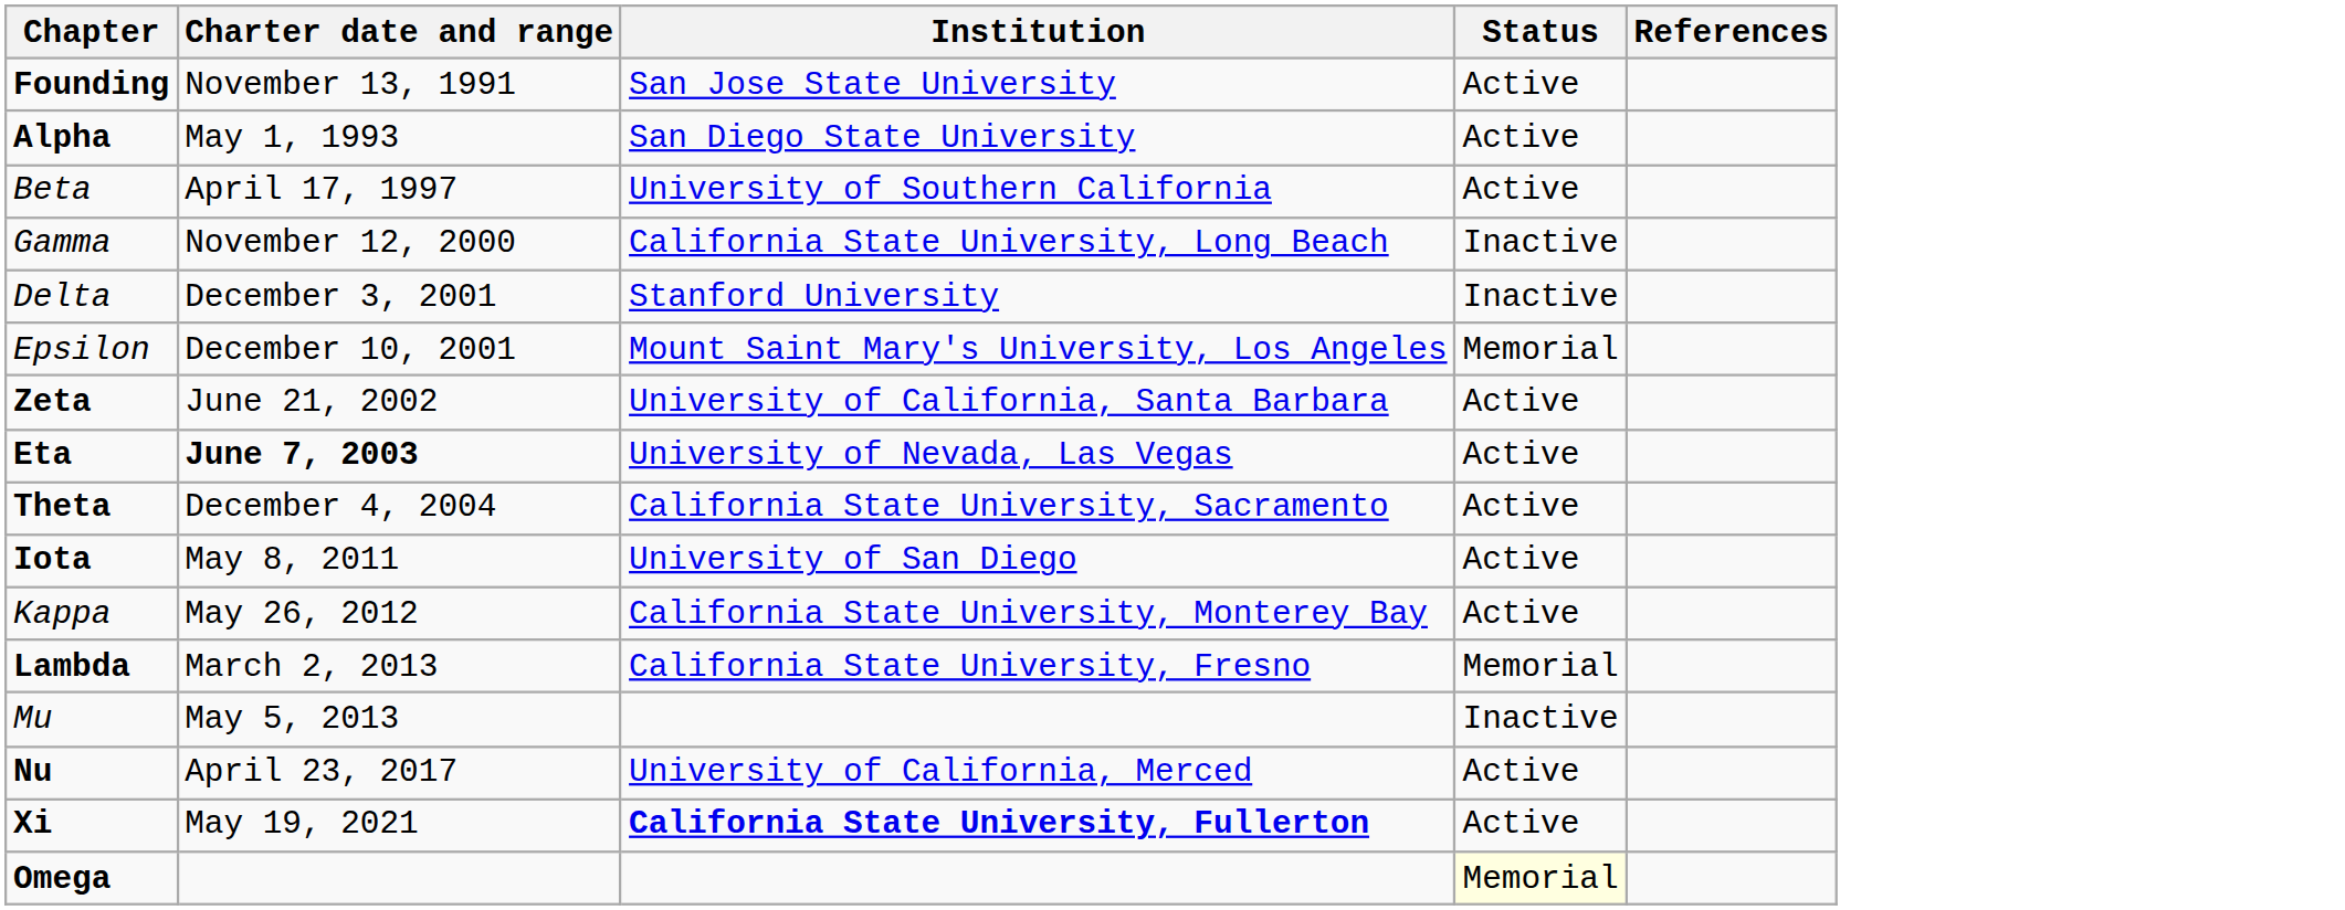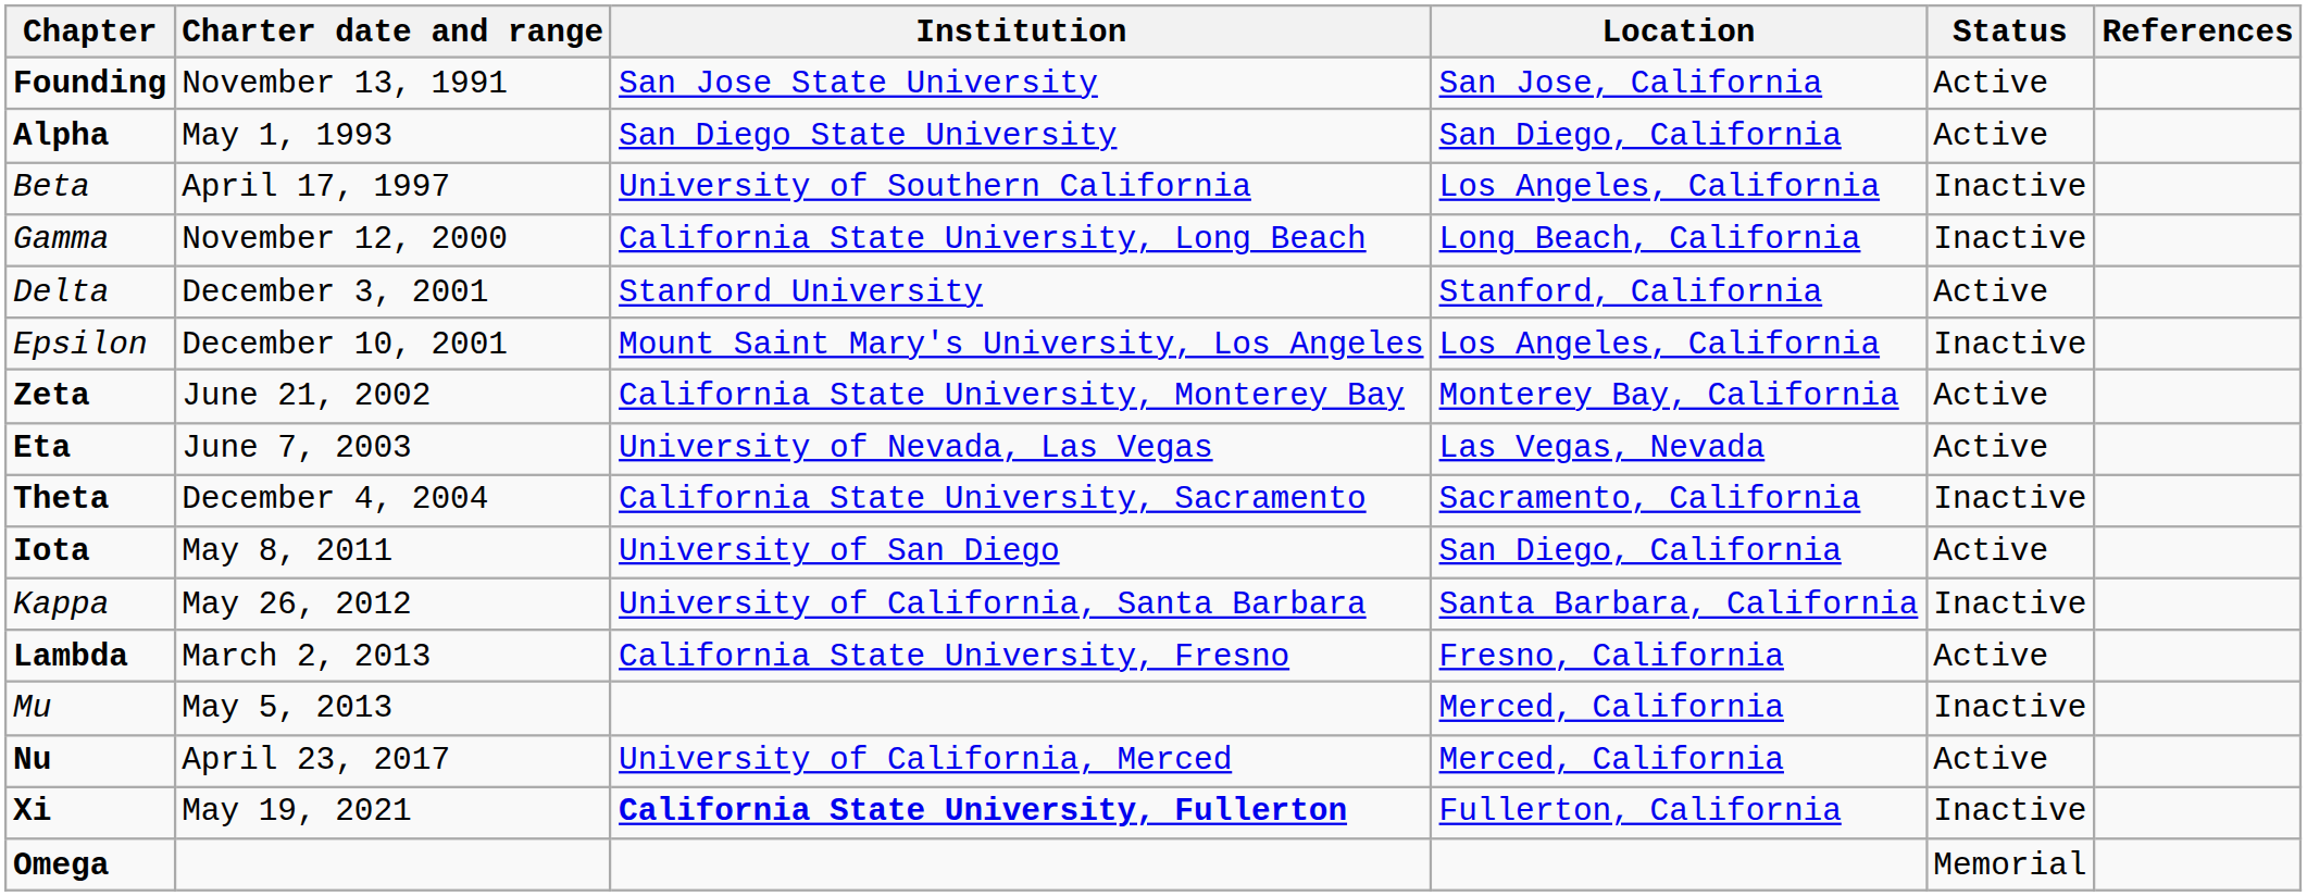+ column: Location | San Jose, California | San Diego, California | Los Angeles, California | Long Beach, California | Stanford, California | Los Angeles, California | Monterey Bay, California | Las Vegas, Nevada | Sacramento, California | San Diego, California | Santa Barbara, California | Fresno, California | Merced, California | Merced, California | Fullerton, California
Beta | Status: Active -> Inactive
Delta | Status: Inactive -> Active
Epsilon | Status: Memorial -> Inactive
Zeta | Institution: University of California, Santa Barbara -> California State University, Monterey Bay
Eta | Charter date and range: bold -> normal
Theta | Status: Active -> Inactive
Kappa | Institution: California State University, Monterey Bay -> University of California, Santa Barbara
Kappa | Status: Active -> Inactive
Lambda | Status: Memorial -> Active
Xi | Status: Active -> Inactive
Omega | Status: lightyellow background -> no background
